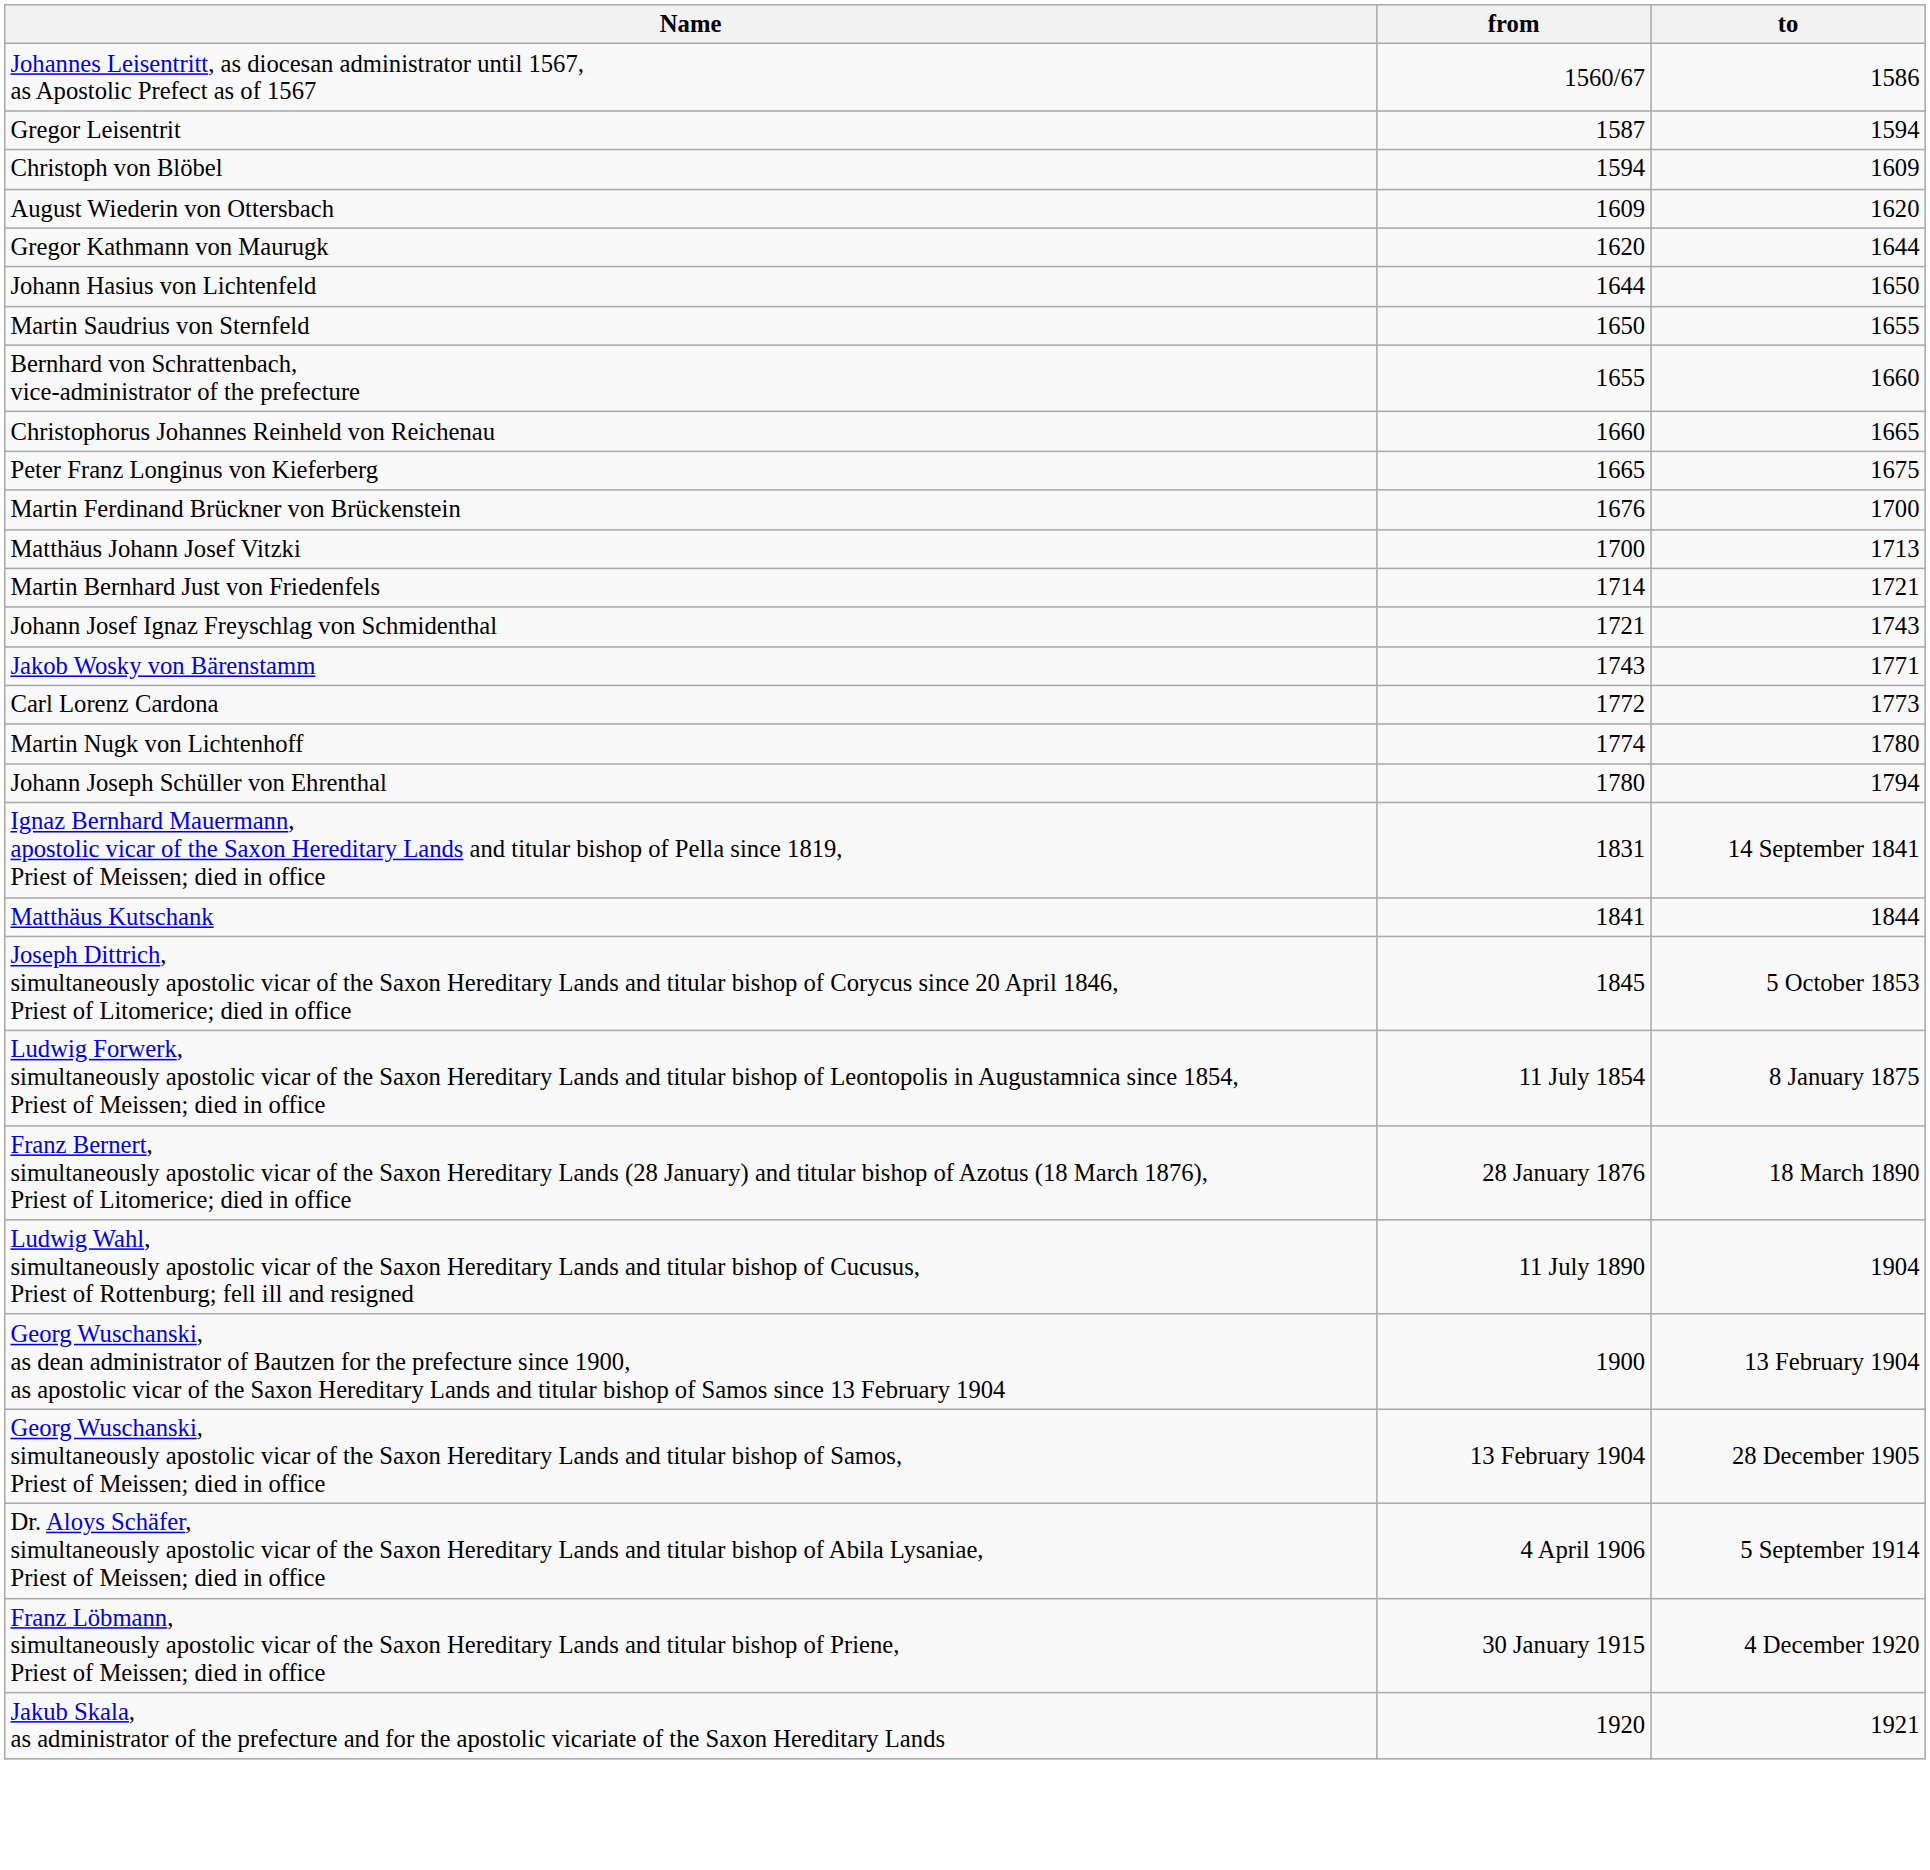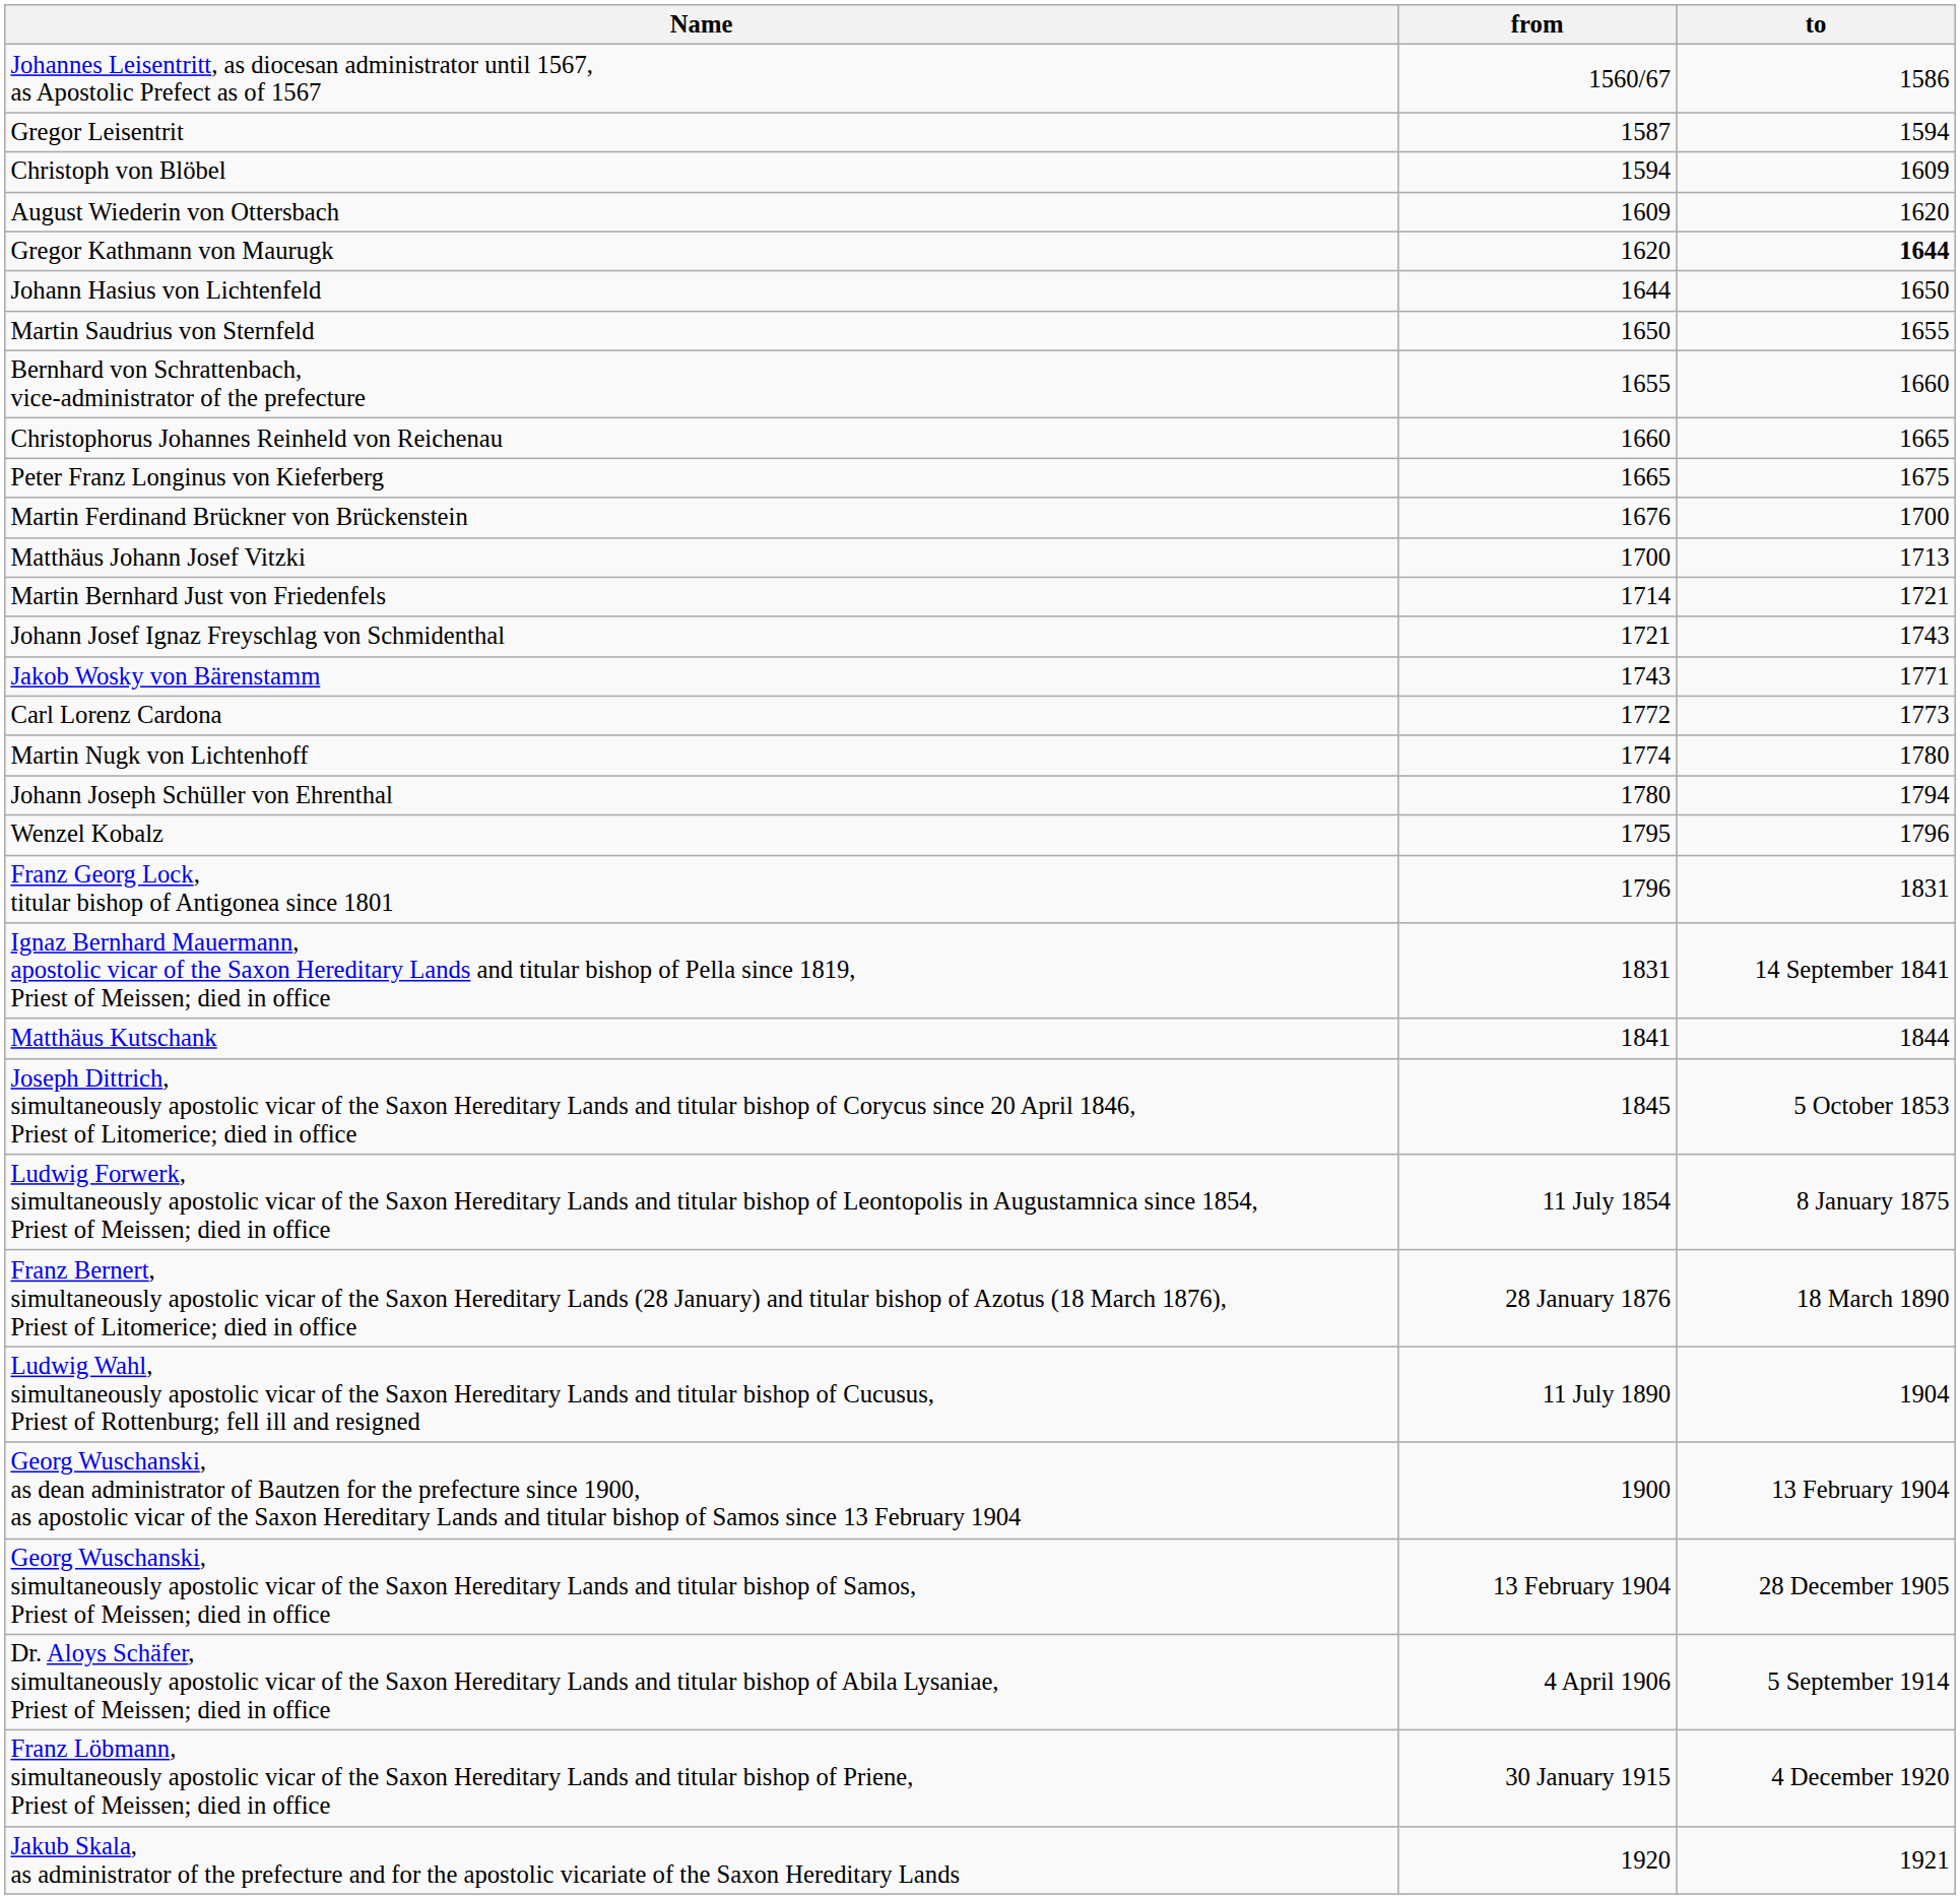Gregor Kathmann von Maurugk | to: normal -> bold
+ row: Wenzel Kobalz | 1795 | 1796
+ row: Franz Georg Lock, titular bishop of Antigonea since 1801 | 1796 | 1831
